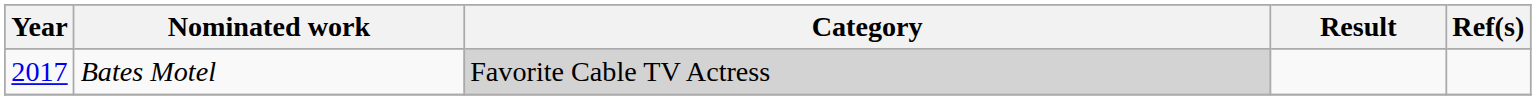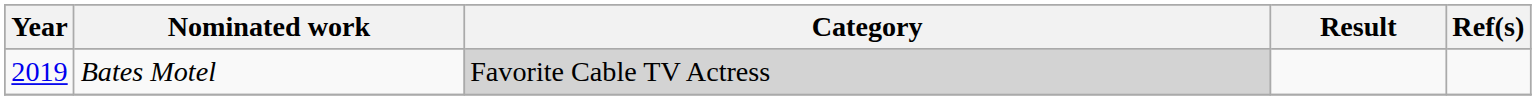Bates Motel | Year: 2017 -> 2019
